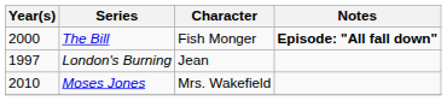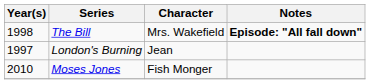The Bill | Year(s): 2000 -> 1998
The Bill | Character: Fish Monger -> Mrs. Wakefield
Moses Jones | Character: Mrs. Wakefield -> Fish Monger
